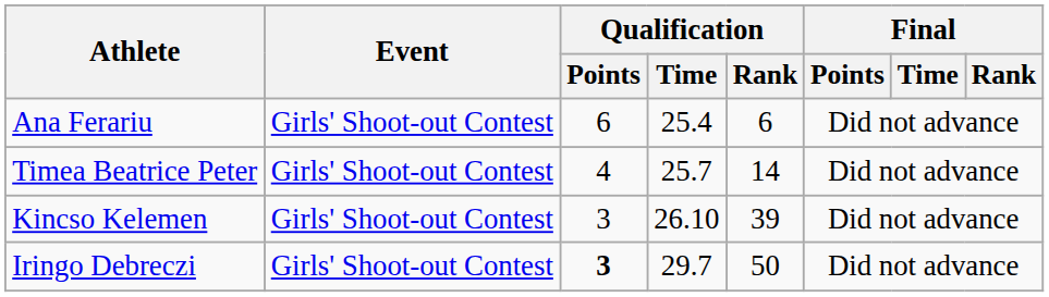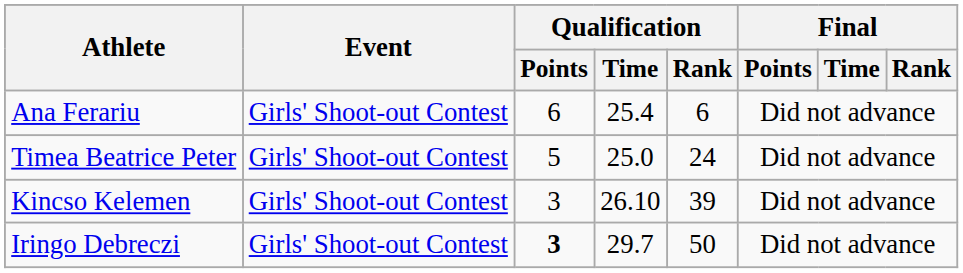Timea Beatrice Peter | Qualification / Points: 4 -> 5
Timea Beatrice Peter | Qualification / Time: 25.7 -> 25.0
Timea Beatrice Peter | Qualification / Rank: 14 -> 24
